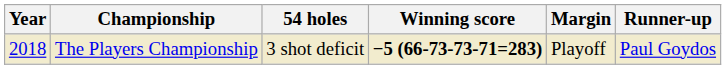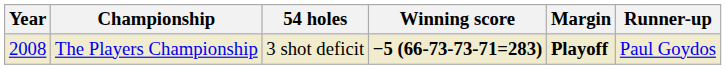The Players Championship | Year: 2018 -> 2008
The Players Championship | Margin: normal -> bold
